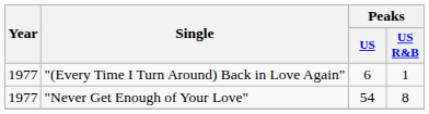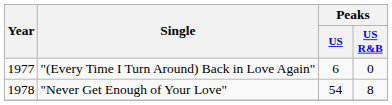"(Every Time I Turn Around) Back in Love Again" | Peaks / US R&B: 1 -> 0
"Never Get Enough of Your Love" | Year: 1977 -> 1978
